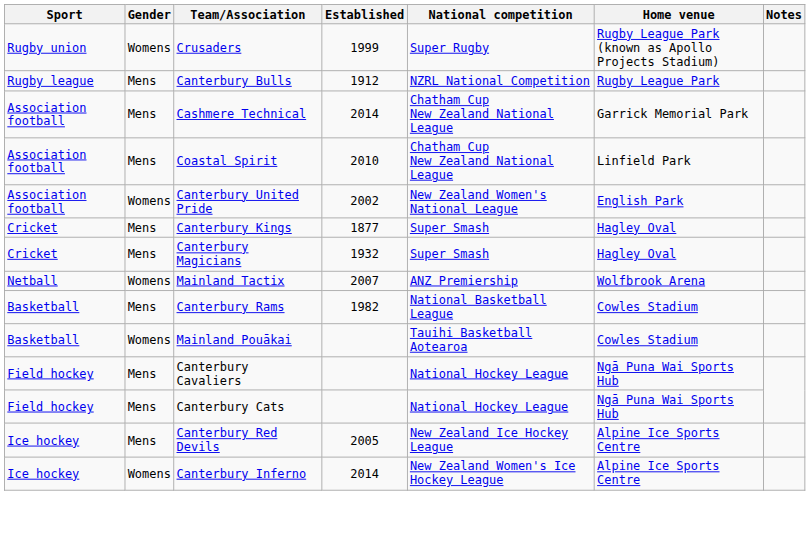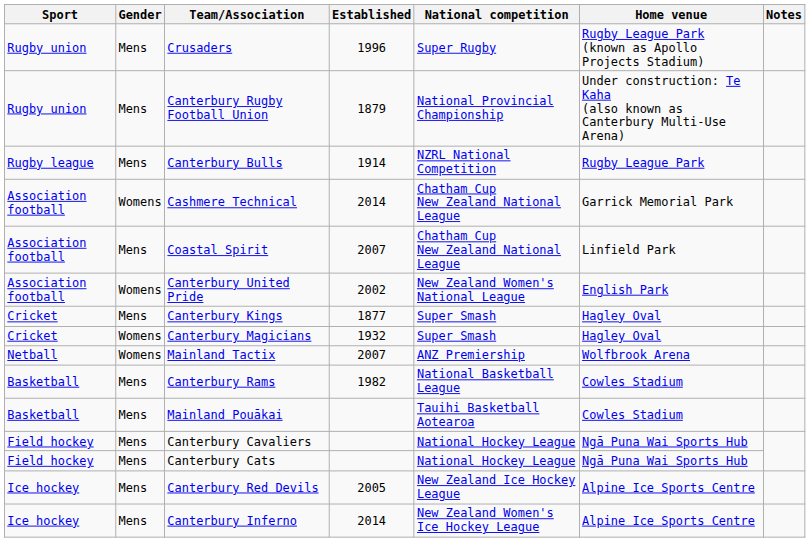Crusaders | Gender: Womens -> Mens
Crusaders | Established: 1999 -> 1996
+ row: Rugby union | Mens | Canterbury Rugby Football Union | 1879 | National Provincial Championship | Under construction: Te Kaha (also known as Canterbury Multi-Use Arena)
Canterbury Bulls | Established: 1912 -> 1914
Cashmere Technical | Gender: Mens -> Womens
Coastal Spirit | Established: 2010 -> 2007
Canterbury Magicians | Gender: Mens -> Womens
Mainland Pouākai | Gender: Womens -> Mens
Canterbury Inferno | Gender: Womens -> Mens
